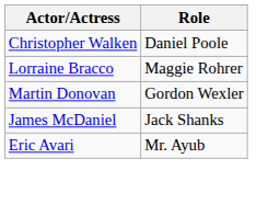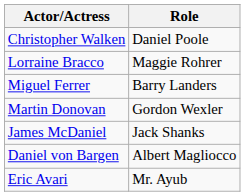+ row: Miguel Ferrer | Barry Landers
+ row: Daniel von Bargen | Albert Magliocco
